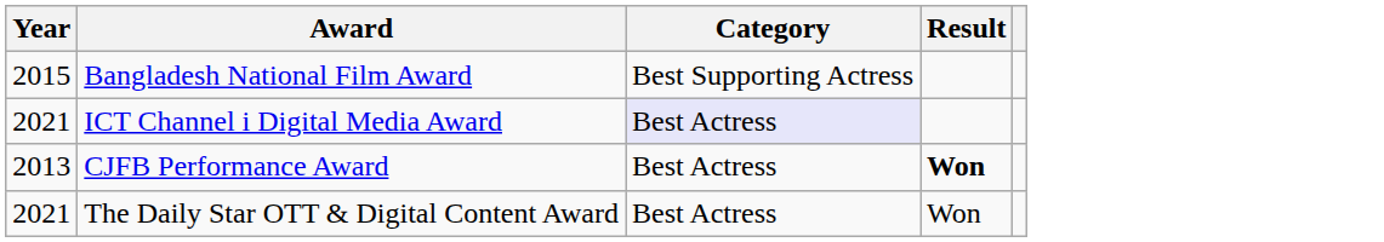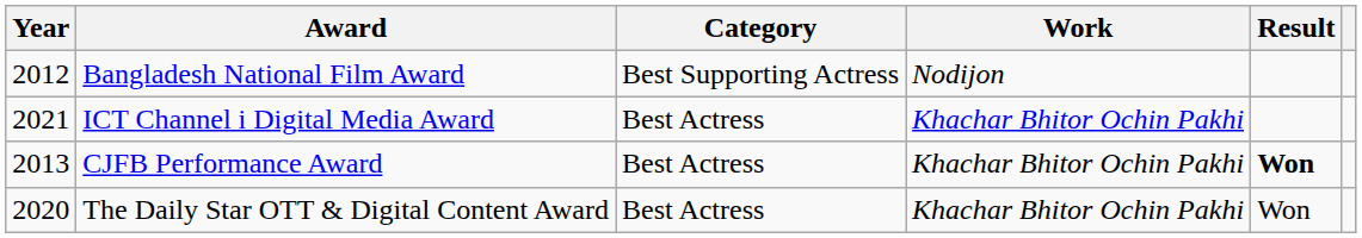+ column: Work | Nodijon | Khachar Bhitor Ochin Pakhi | Khachar Bhitor Ochin Pakhi | Khachar Bhitor Ochin Pakhi
Bangladesh National Film Award | Year: 2015 -> 2012
ICT Channel i Digital Media Award | Category: lavender background -> no background
The Daily Star OTT & Digital Content Award | Year: 2021 -> 2020
